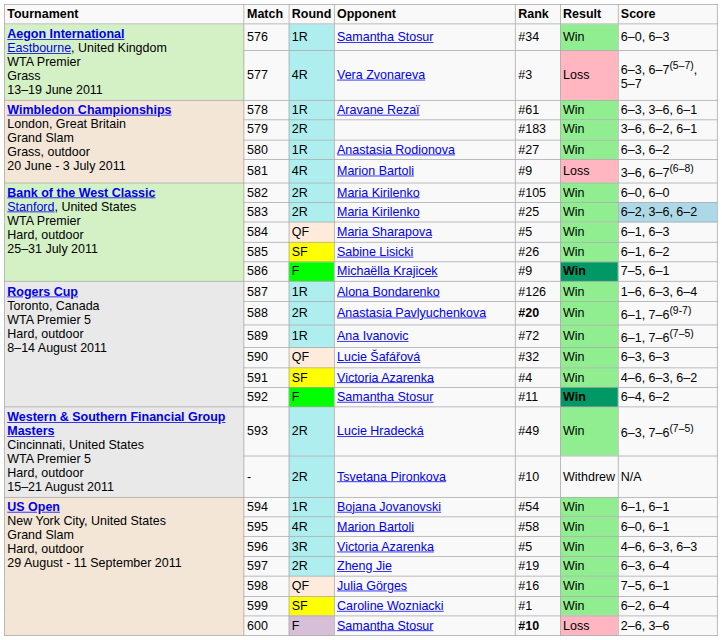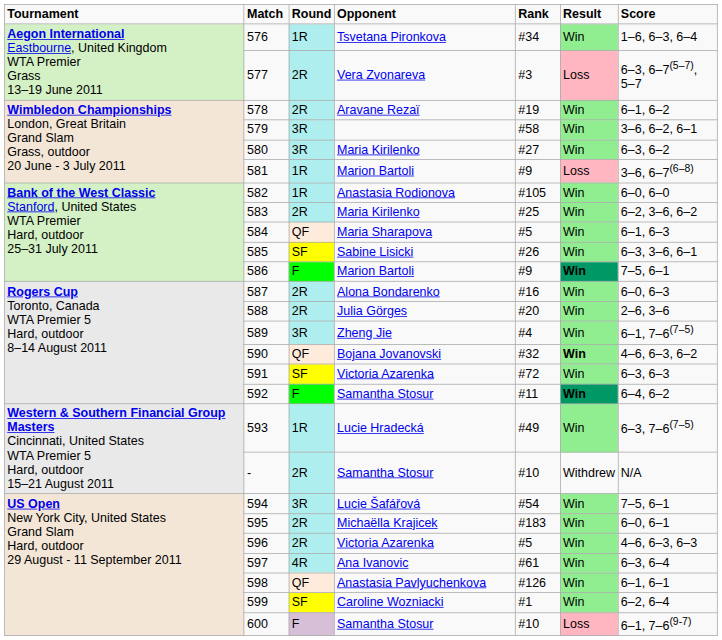576 | column 4: Samantha Stosur -> Tsvetana Pironkova
576 | column 7: 6–0, 6–3 -> 1–6, 6–3, 6–4
577 | column 3: 4R -> 2R
578 | column 3: 1R -> 2R
578 | column 5: #61 -> #19
578 | column 7: 6–3, 3–6, 6–1 -> 6–1, 6–2
579 | column 3: 2R -> 3R
579 | column 5: #183 -> #58
580 | column 3: 1R -> 3R
580 | column 4: Anastasia Rodionova -> Maria Kirilenko
581 | column 3: 4R -> 1R
582 | column 3: 2R -> 1R
582 | column 4: Maria Kirilenko -> Anastasia Rodionova
583 | column 7: lightblue background -> no background
585 | column 7: 6–1, 6–2 -> 6–3, 3–6, 6–1
586 | column 4: Michaëlla Krajicek -> Marion Bartoli
587 | column 3: 1R -> 2R
587 | column 5: #126 -> #16
587 | column 7: 1–6, 6–3, 6–4 -> 6–0, 6–3
588 | column 4: Anastasia Pavlyuchenkova -> Julia Görges
588 | column 5: bold -> normal
588 | column 7: 6–1, 7–6(9-7) -> 2–6, 3–6
589 | column 3: 1R -> 3R
589 | column 4: Ana Ivanovic -> Zheng Jie
589 | column 5: #72 -> #4
590 | column 4: Lucie Šafářová -> Bojana Jovanovski
590 | column 6: normal -> bold
590 | column 7: 6–3, 6–3 -> 4–6, 6–3, 6–2
591 | column 5: #4 -> #72
591 | column 7: 4–6, 6–3, 6–2 -> 6–3, 6–3
593 | column 3: 2R -> 1R
- | column 4: Tsvetana Pironkova -> Samantha Stosur
594 | column 3: 1R -> 3R
594 | column 4: Bojana Jovanovski -> Lucie Šafářová
594 | column 7: 6–1, 6–1 -> 7–5, 6–1
595 | column 3: 4R -> 2R
595 | column 4: Marion Bartoli -> Michaëlla Krajicek
595 | column 5: #58 -> #183
596 | column 3: 3R -> 2R
597 | column 3: 2R -> 4R
597 | column 4: Zheng Jie -> Ana Ivanovic
597 | column 5: #19 -> #61
598 | column 4: Julia Görges -> Anastasia Pavlyuchenkova
598 | column 5: #16 -> #126
598 | column 7: 7–5, 6–1 -> 6–1, 6–1
600 | column 5: bold -> normal
600 | column 7: 2–6, 3–6 -> 6–1, 7–6(9-7)
